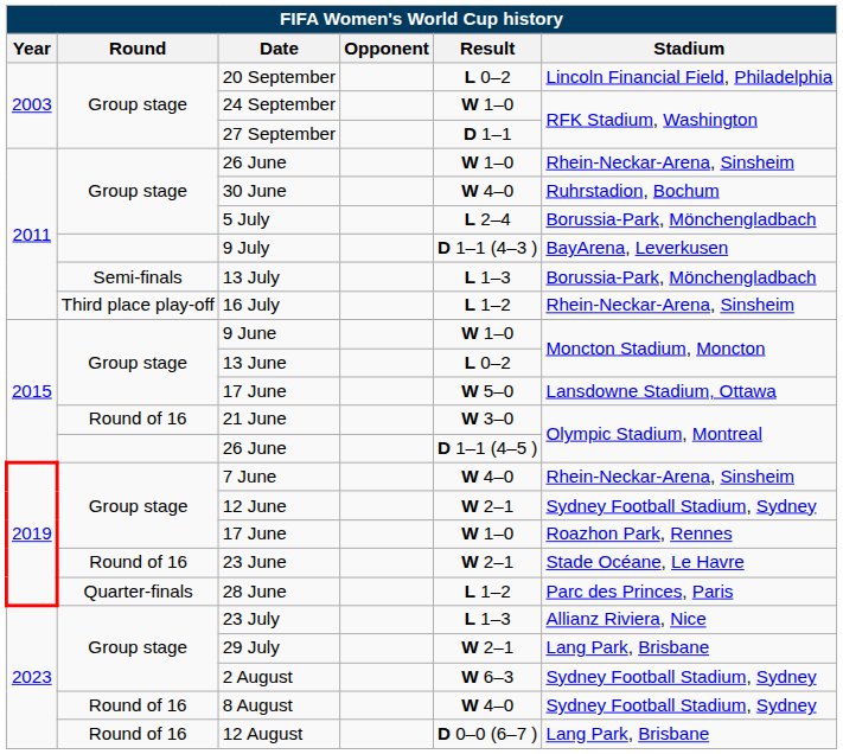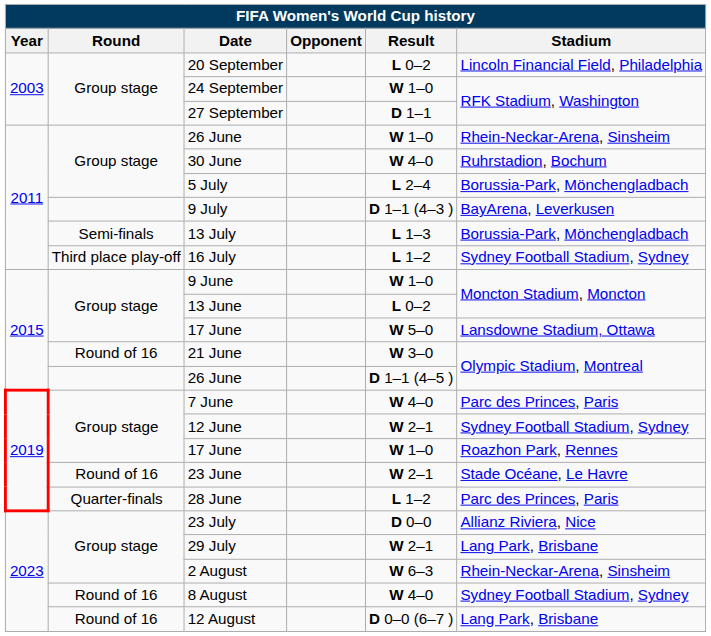16 July | Stadium: Rhein-Neckar-Arena, Sinsheim -> Sydney Football Stadium, Sydney
7 June | Stadium: Rhein-Neckar-Arena, Sinsheim -> Parc des Princes, Paris
23 July | Result: L 1–3 -> D 0–0
2 August | Stadium: Sydney Football Stadium, Sydney -> Rhein-Neckar-Arena, Sinsheim
